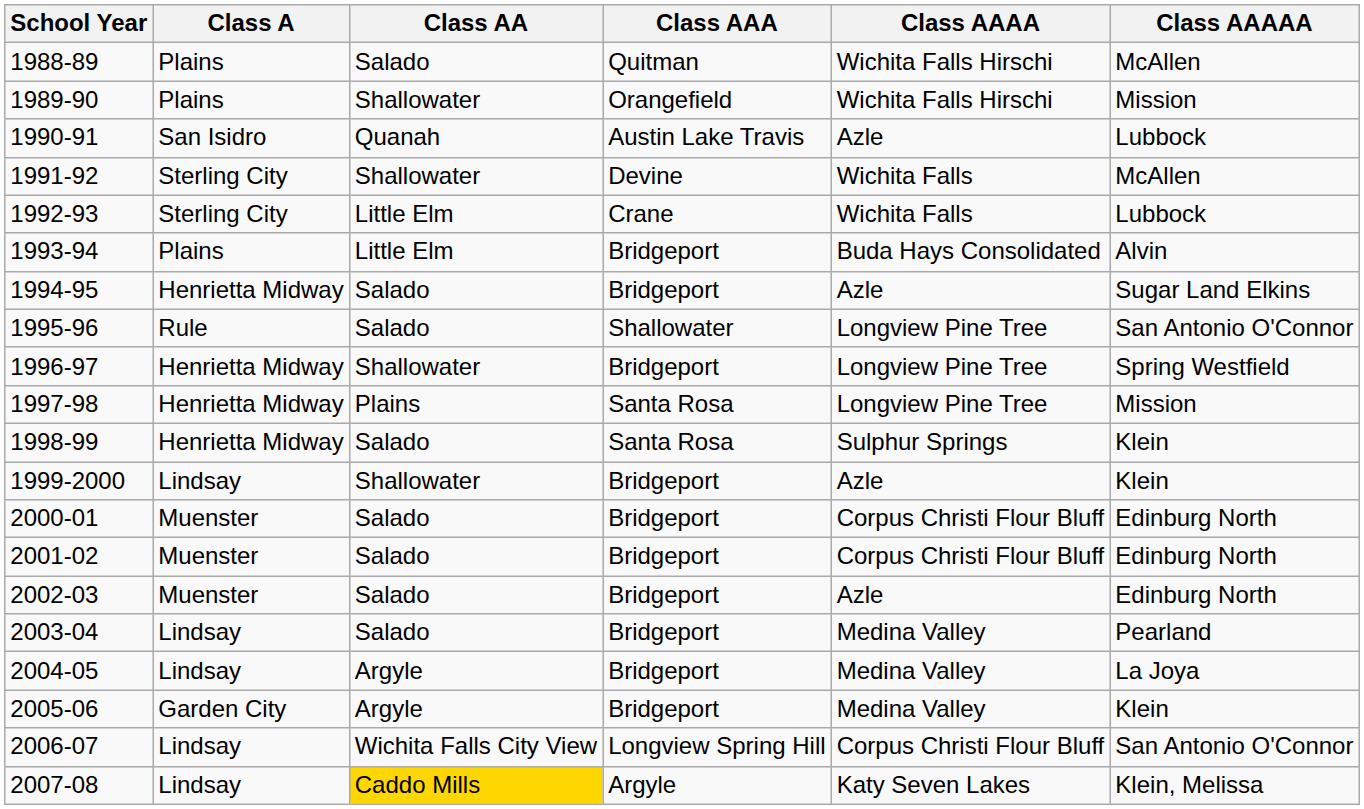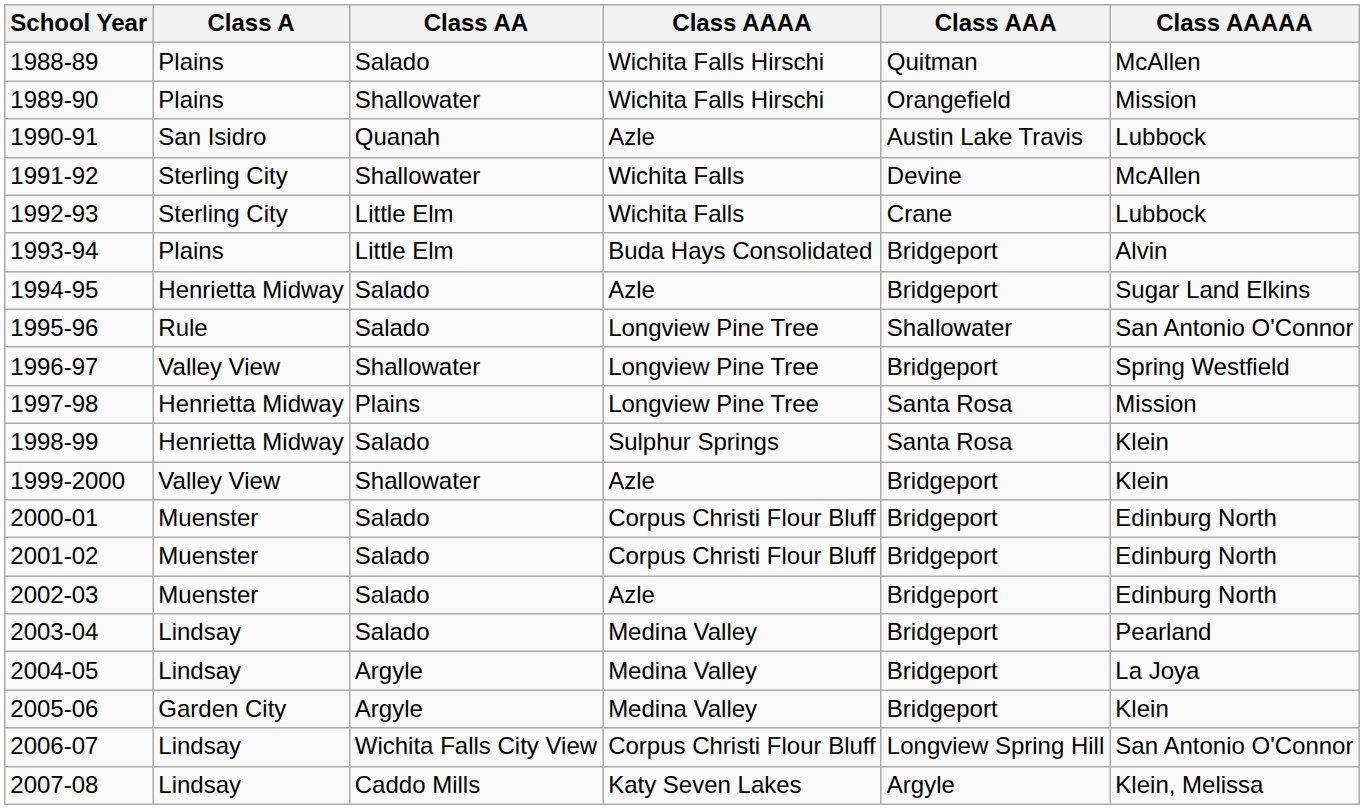columns swapped: Class AAA <-> Class AAAA
1996-97 | Class A: Henrietta Midway -> Valley View
1999-2000 | Class A: Lindsay -> Valley View
2007-08 | Class AA: gold background -> no background
